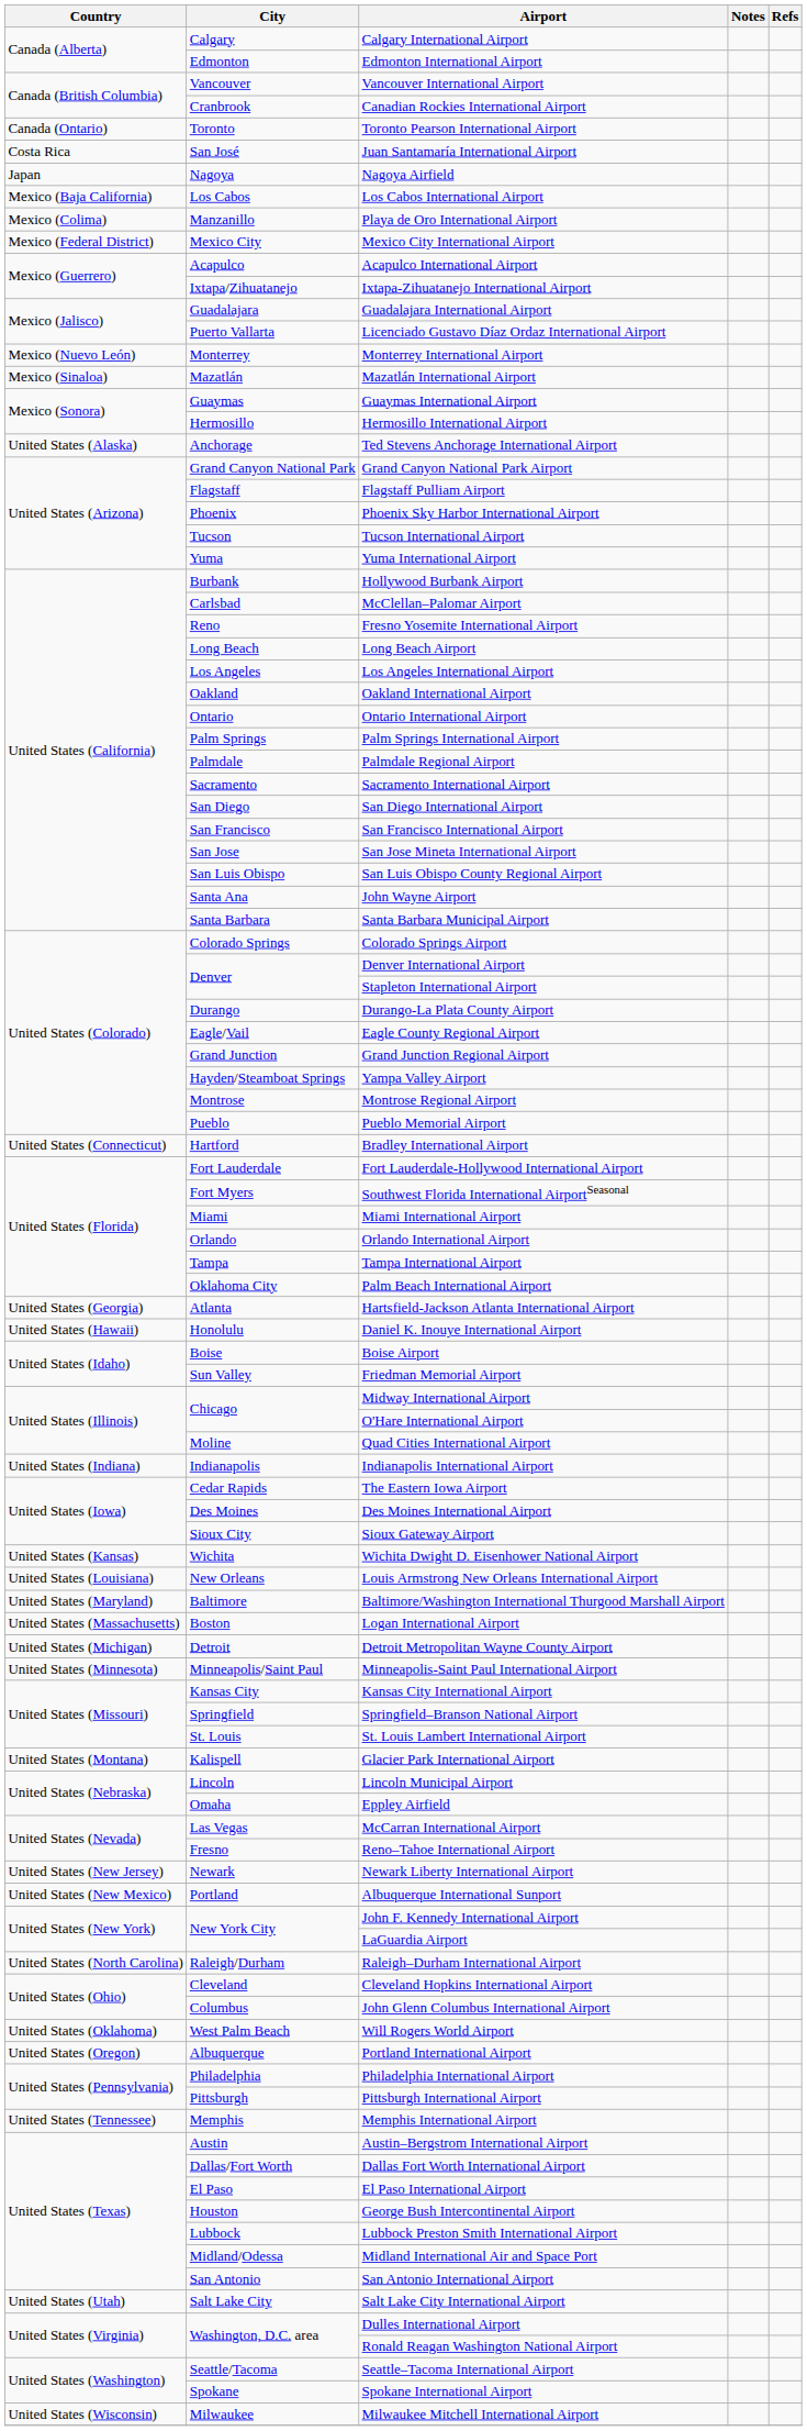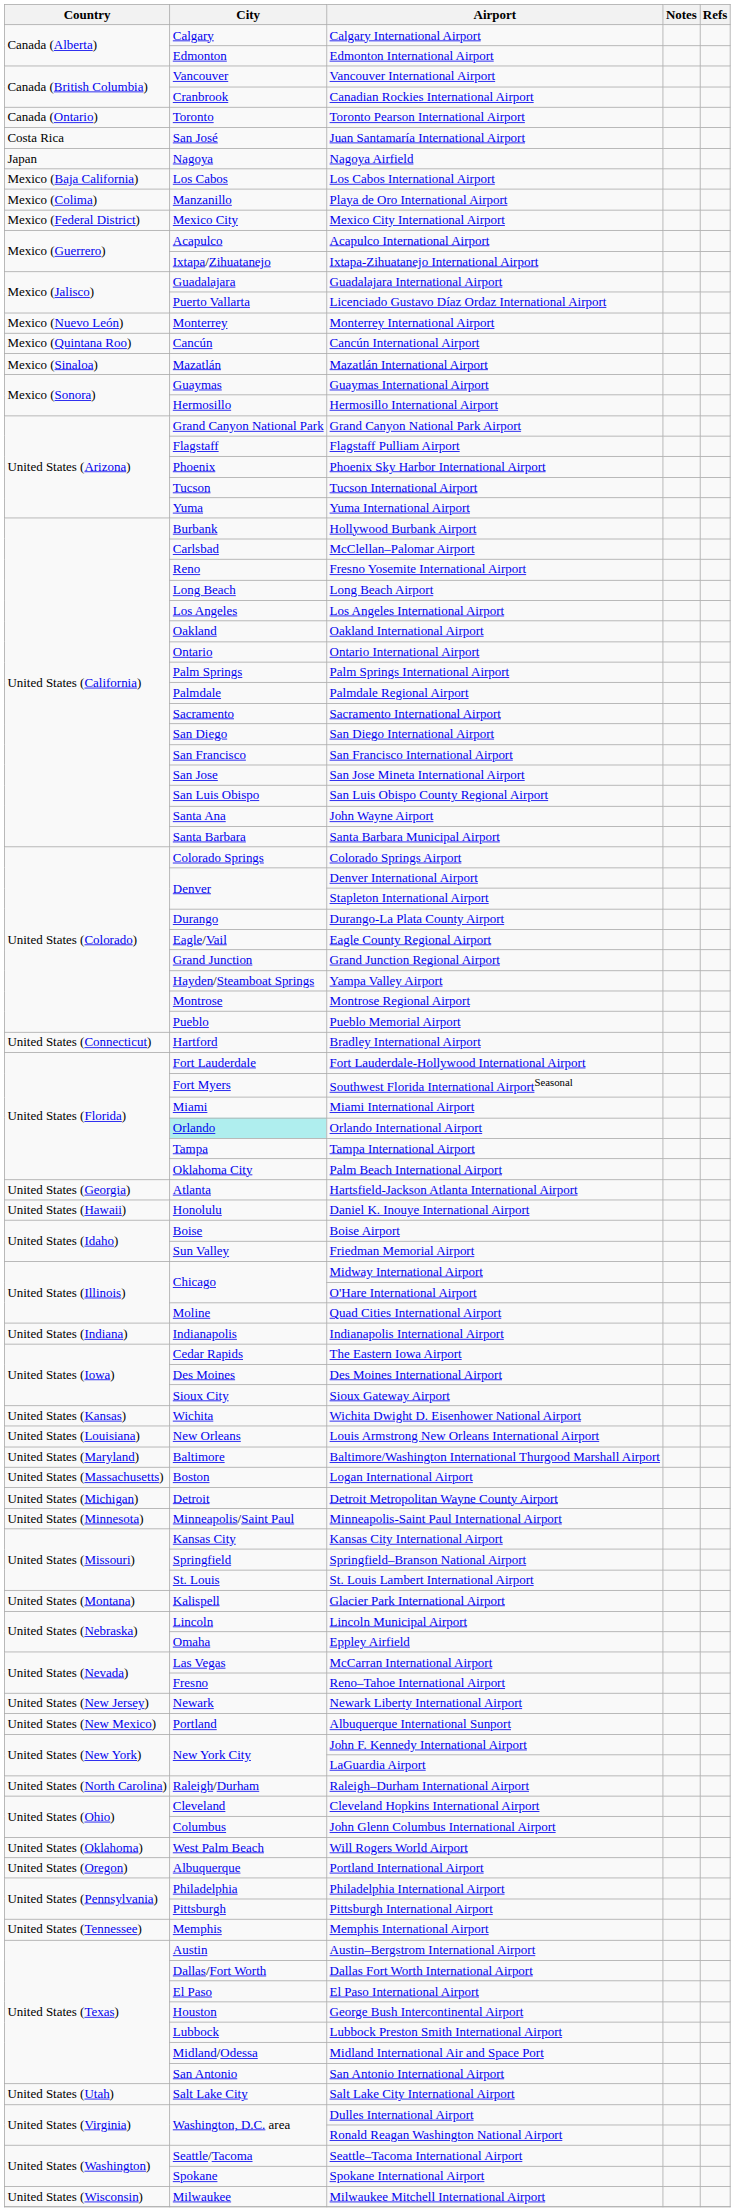+ row: Mexico (Quintana Roo) | Cancún | Cancún International Airport
- row: United States (Alaska) | Anchorage | Ted Stevens Anchorage International Airport
Orlando International Airport | City: no background -> paleturquoise background
